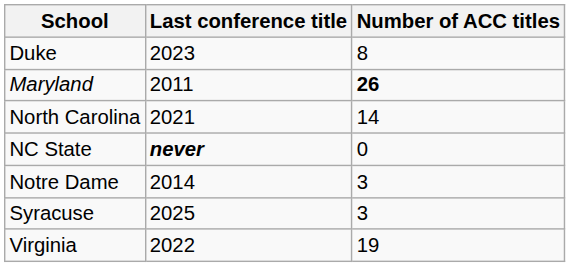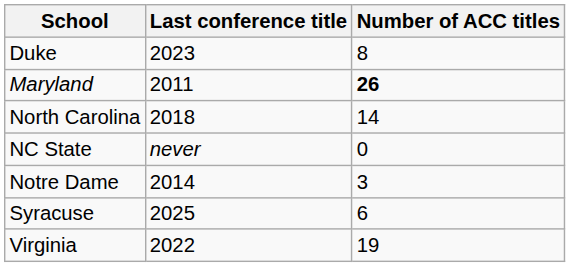North Carolina | Last conference title: 2021 -> 2018
NC State | Last conference title: bold -> normal
Syracuse | Number of ACC titles: 3 -> 6
